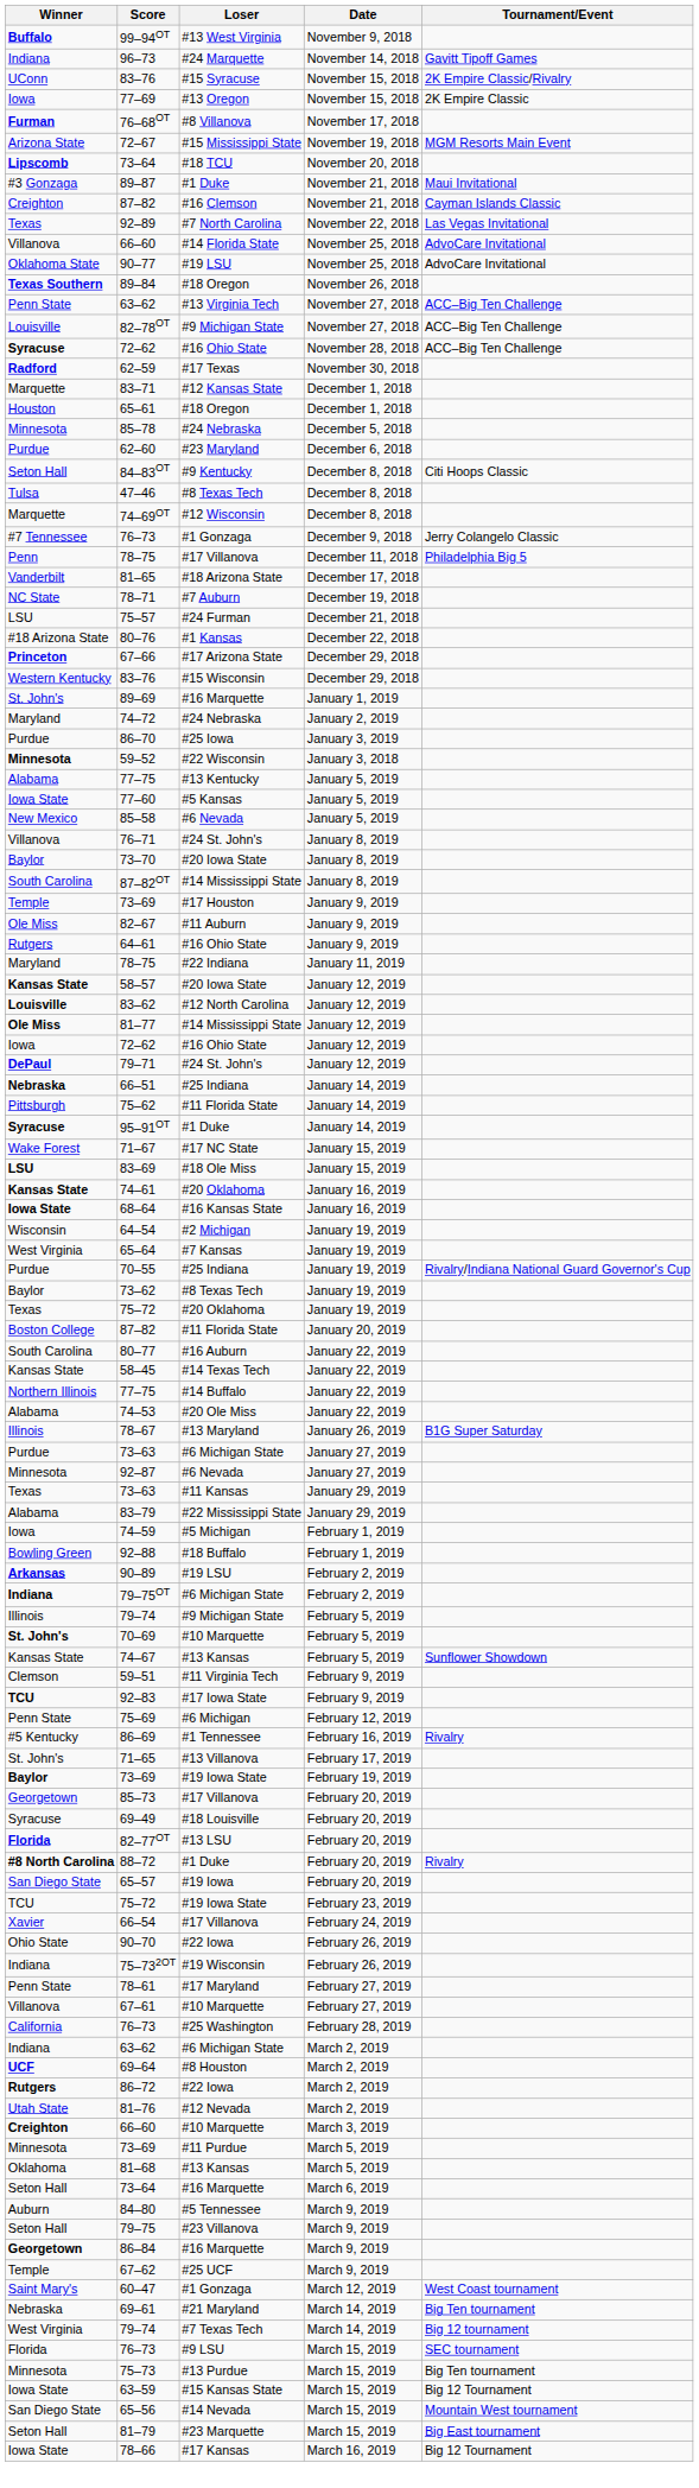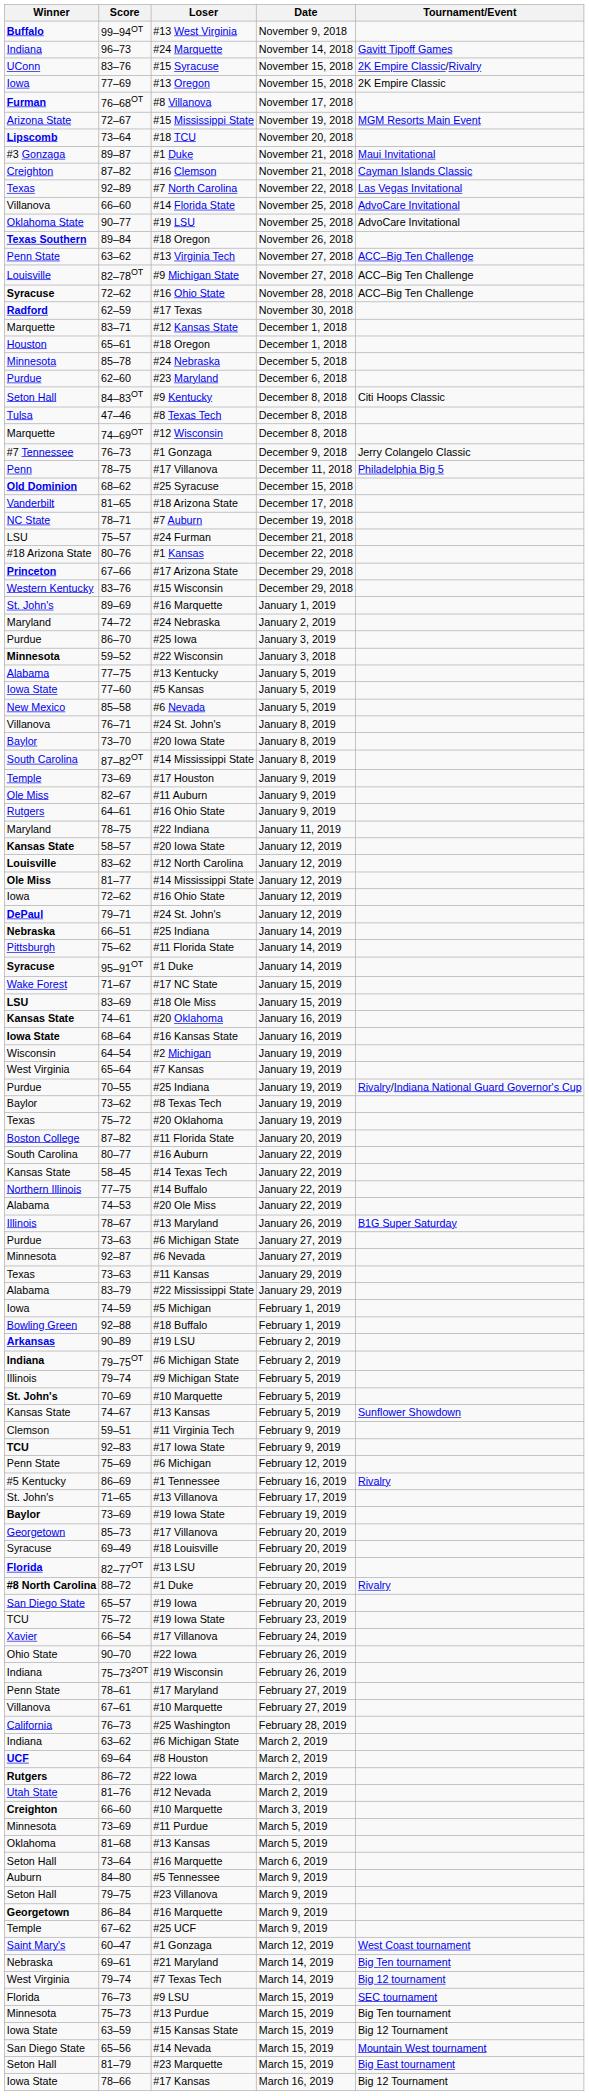+ row: Old Dominion | 68–62 | #25 Syracuse | December 15, 2018
